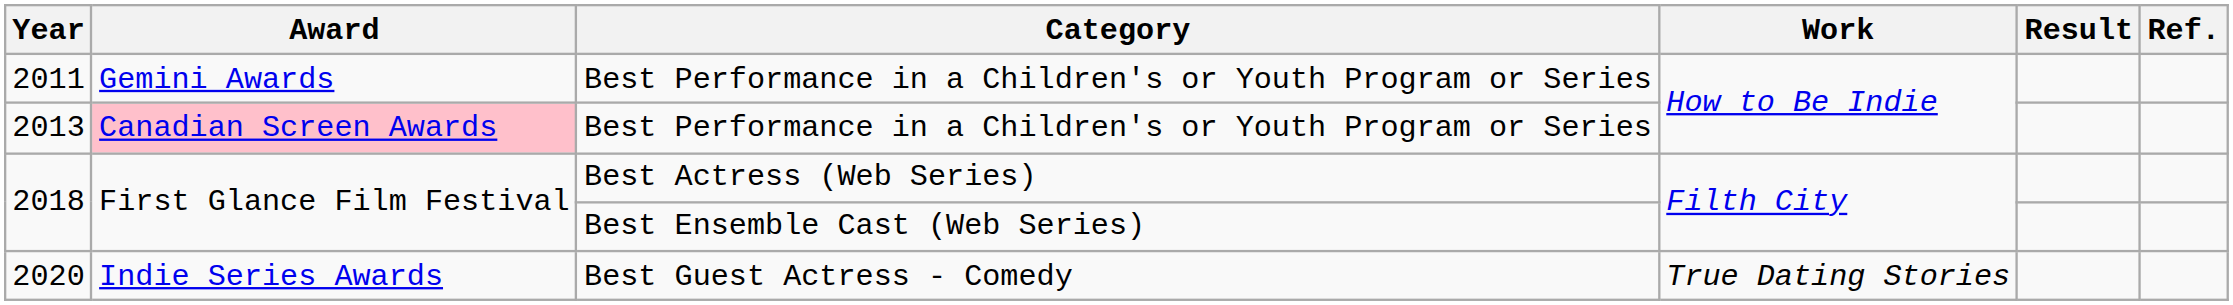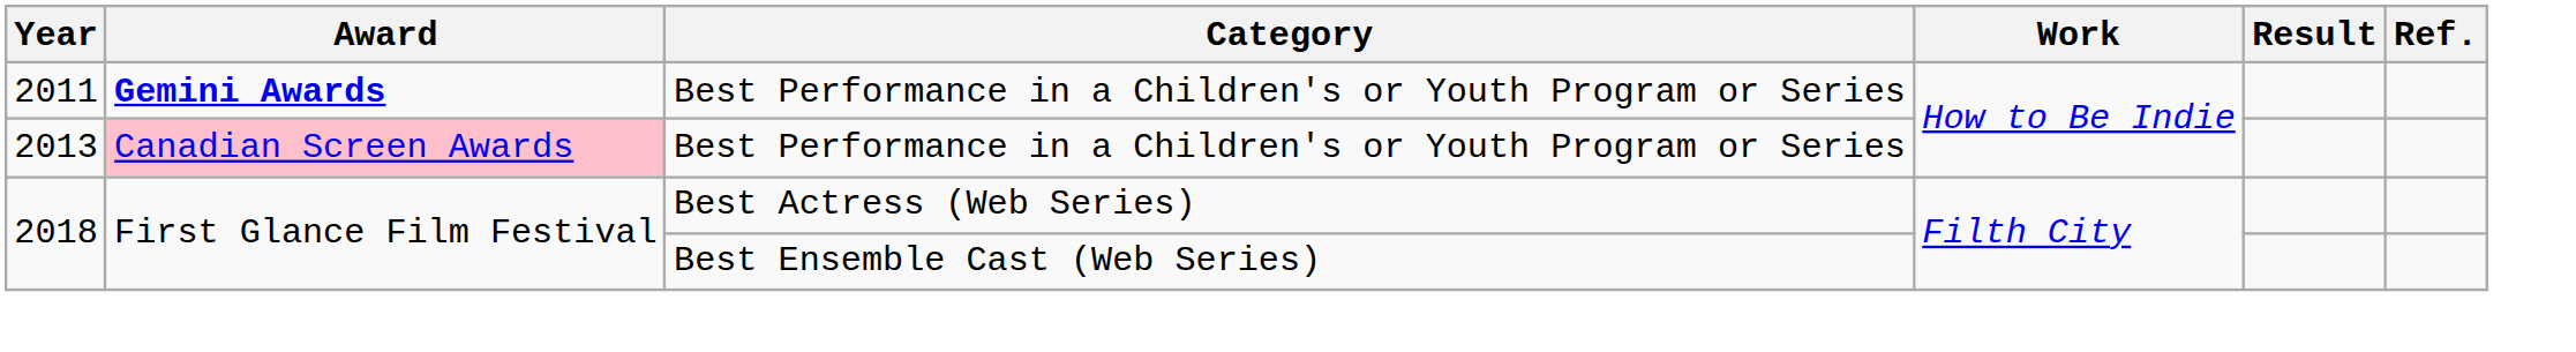2011 | Award: normal -> bold
- row: 2020 | Indie Series Awards | Best Guest Actress - Comedy | True Dating Stories
